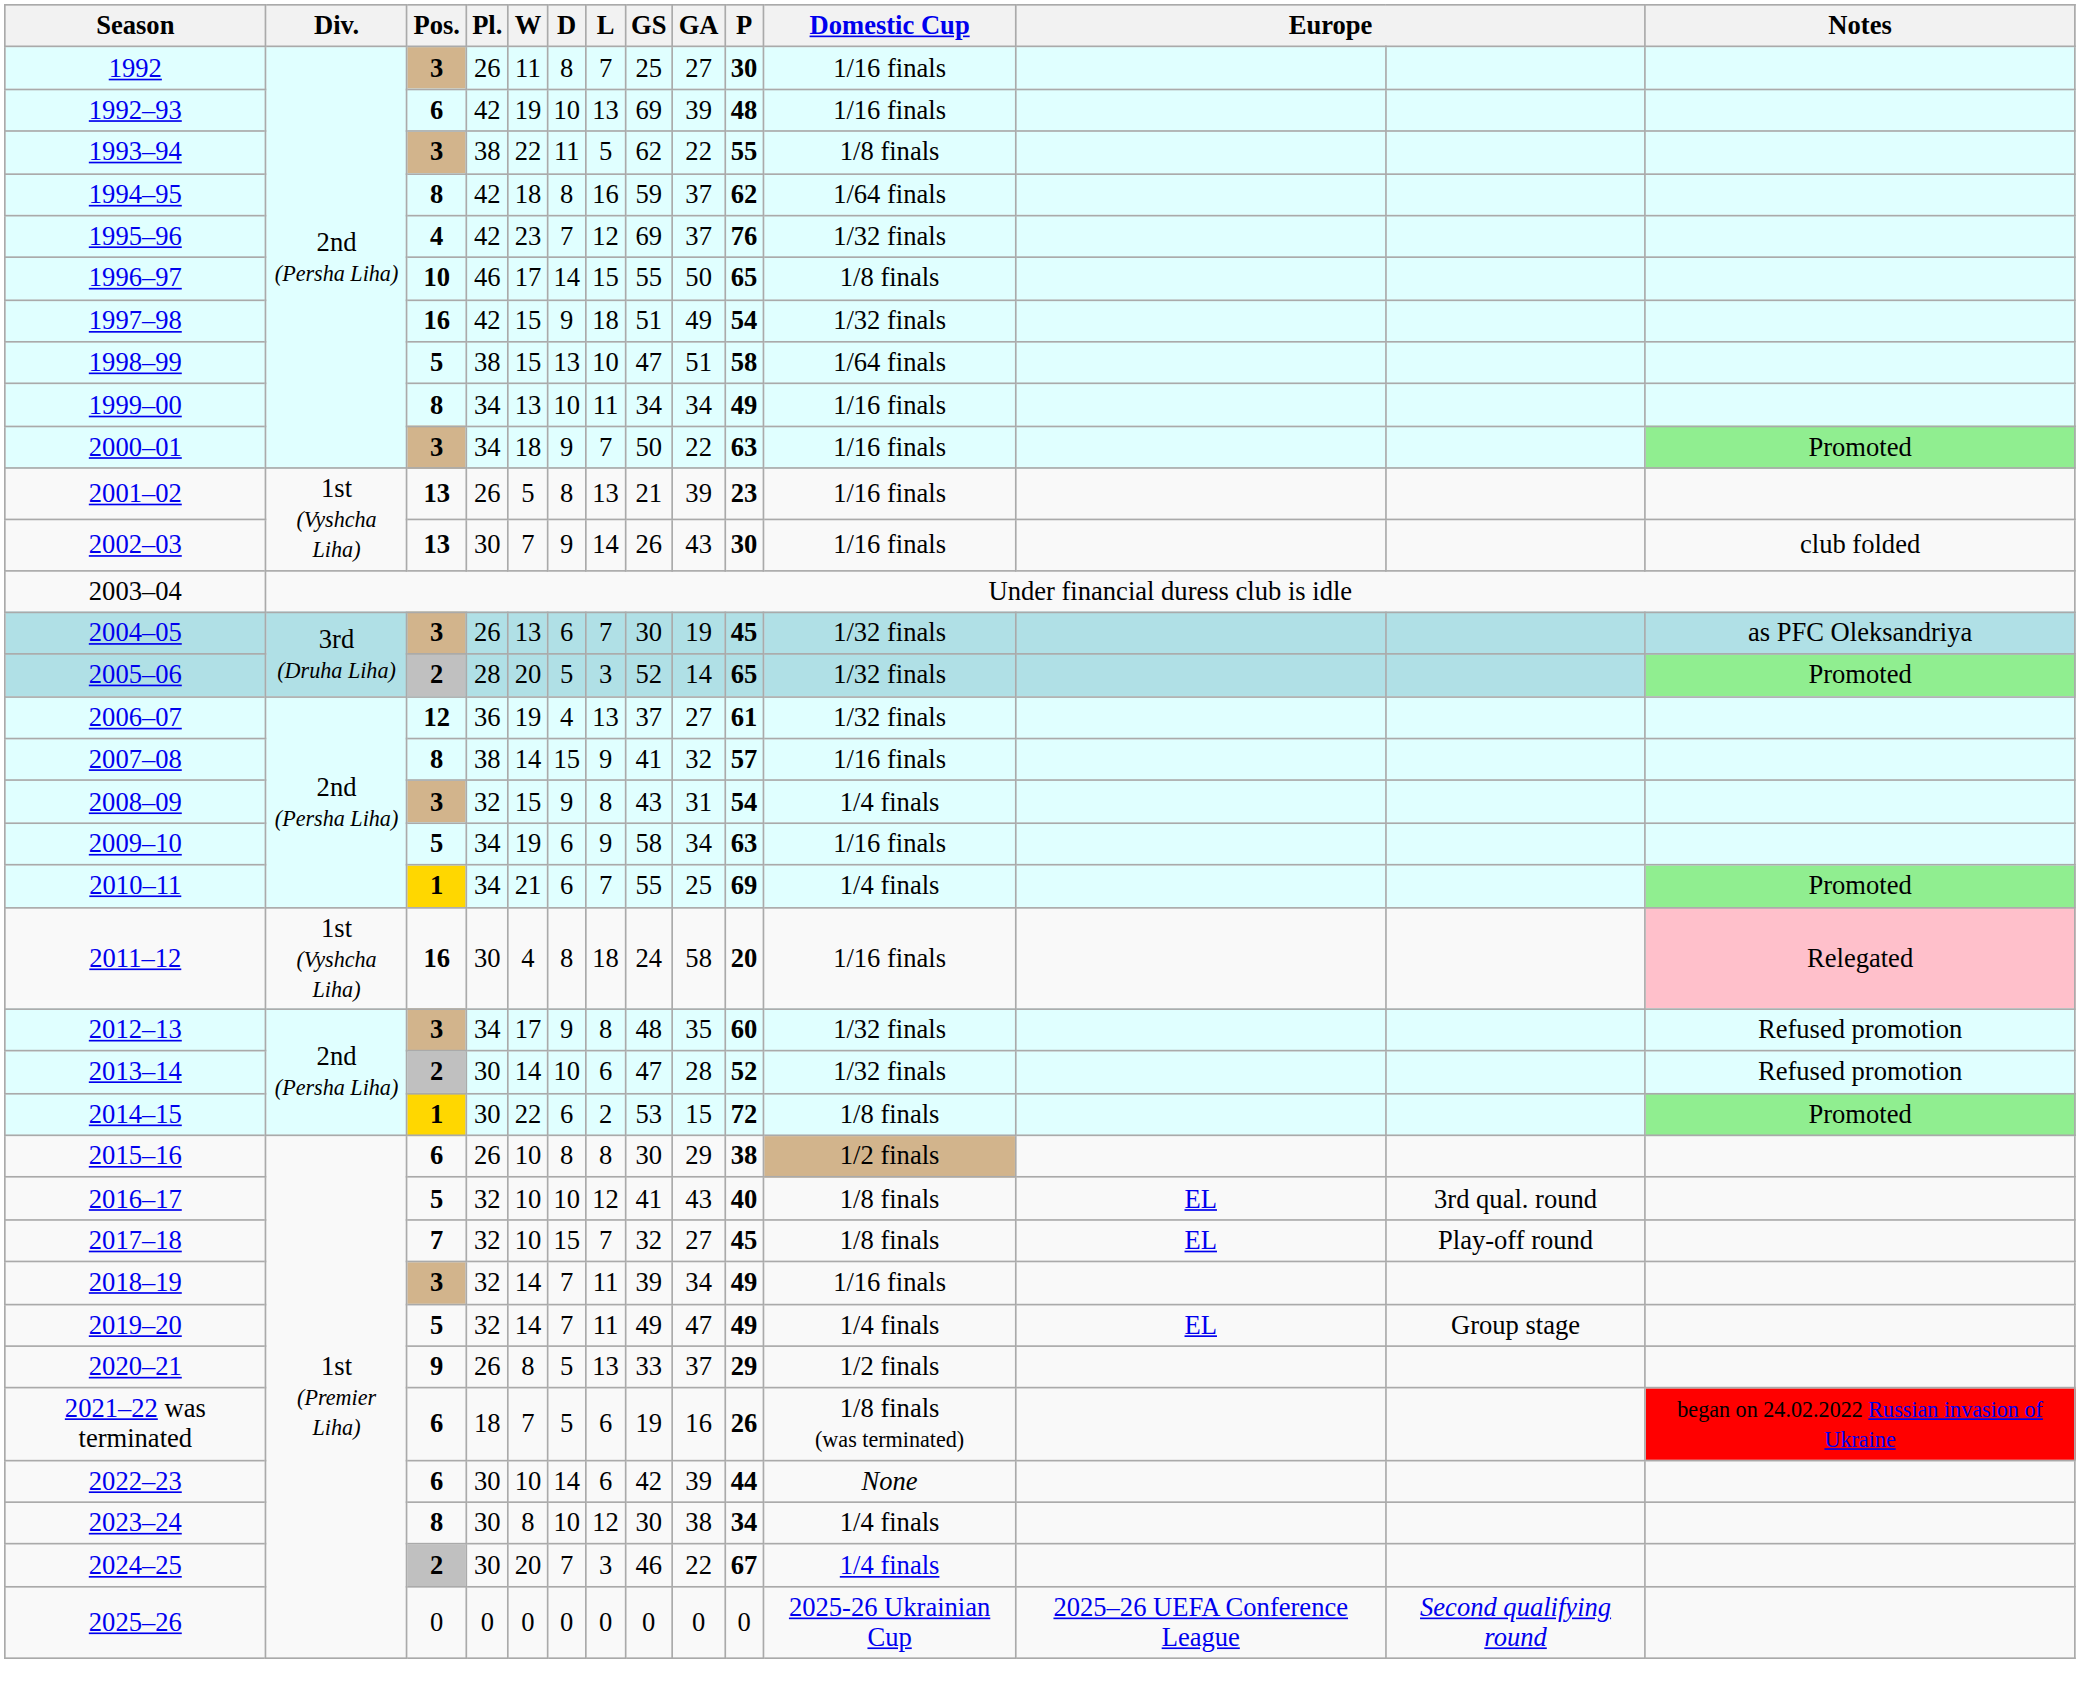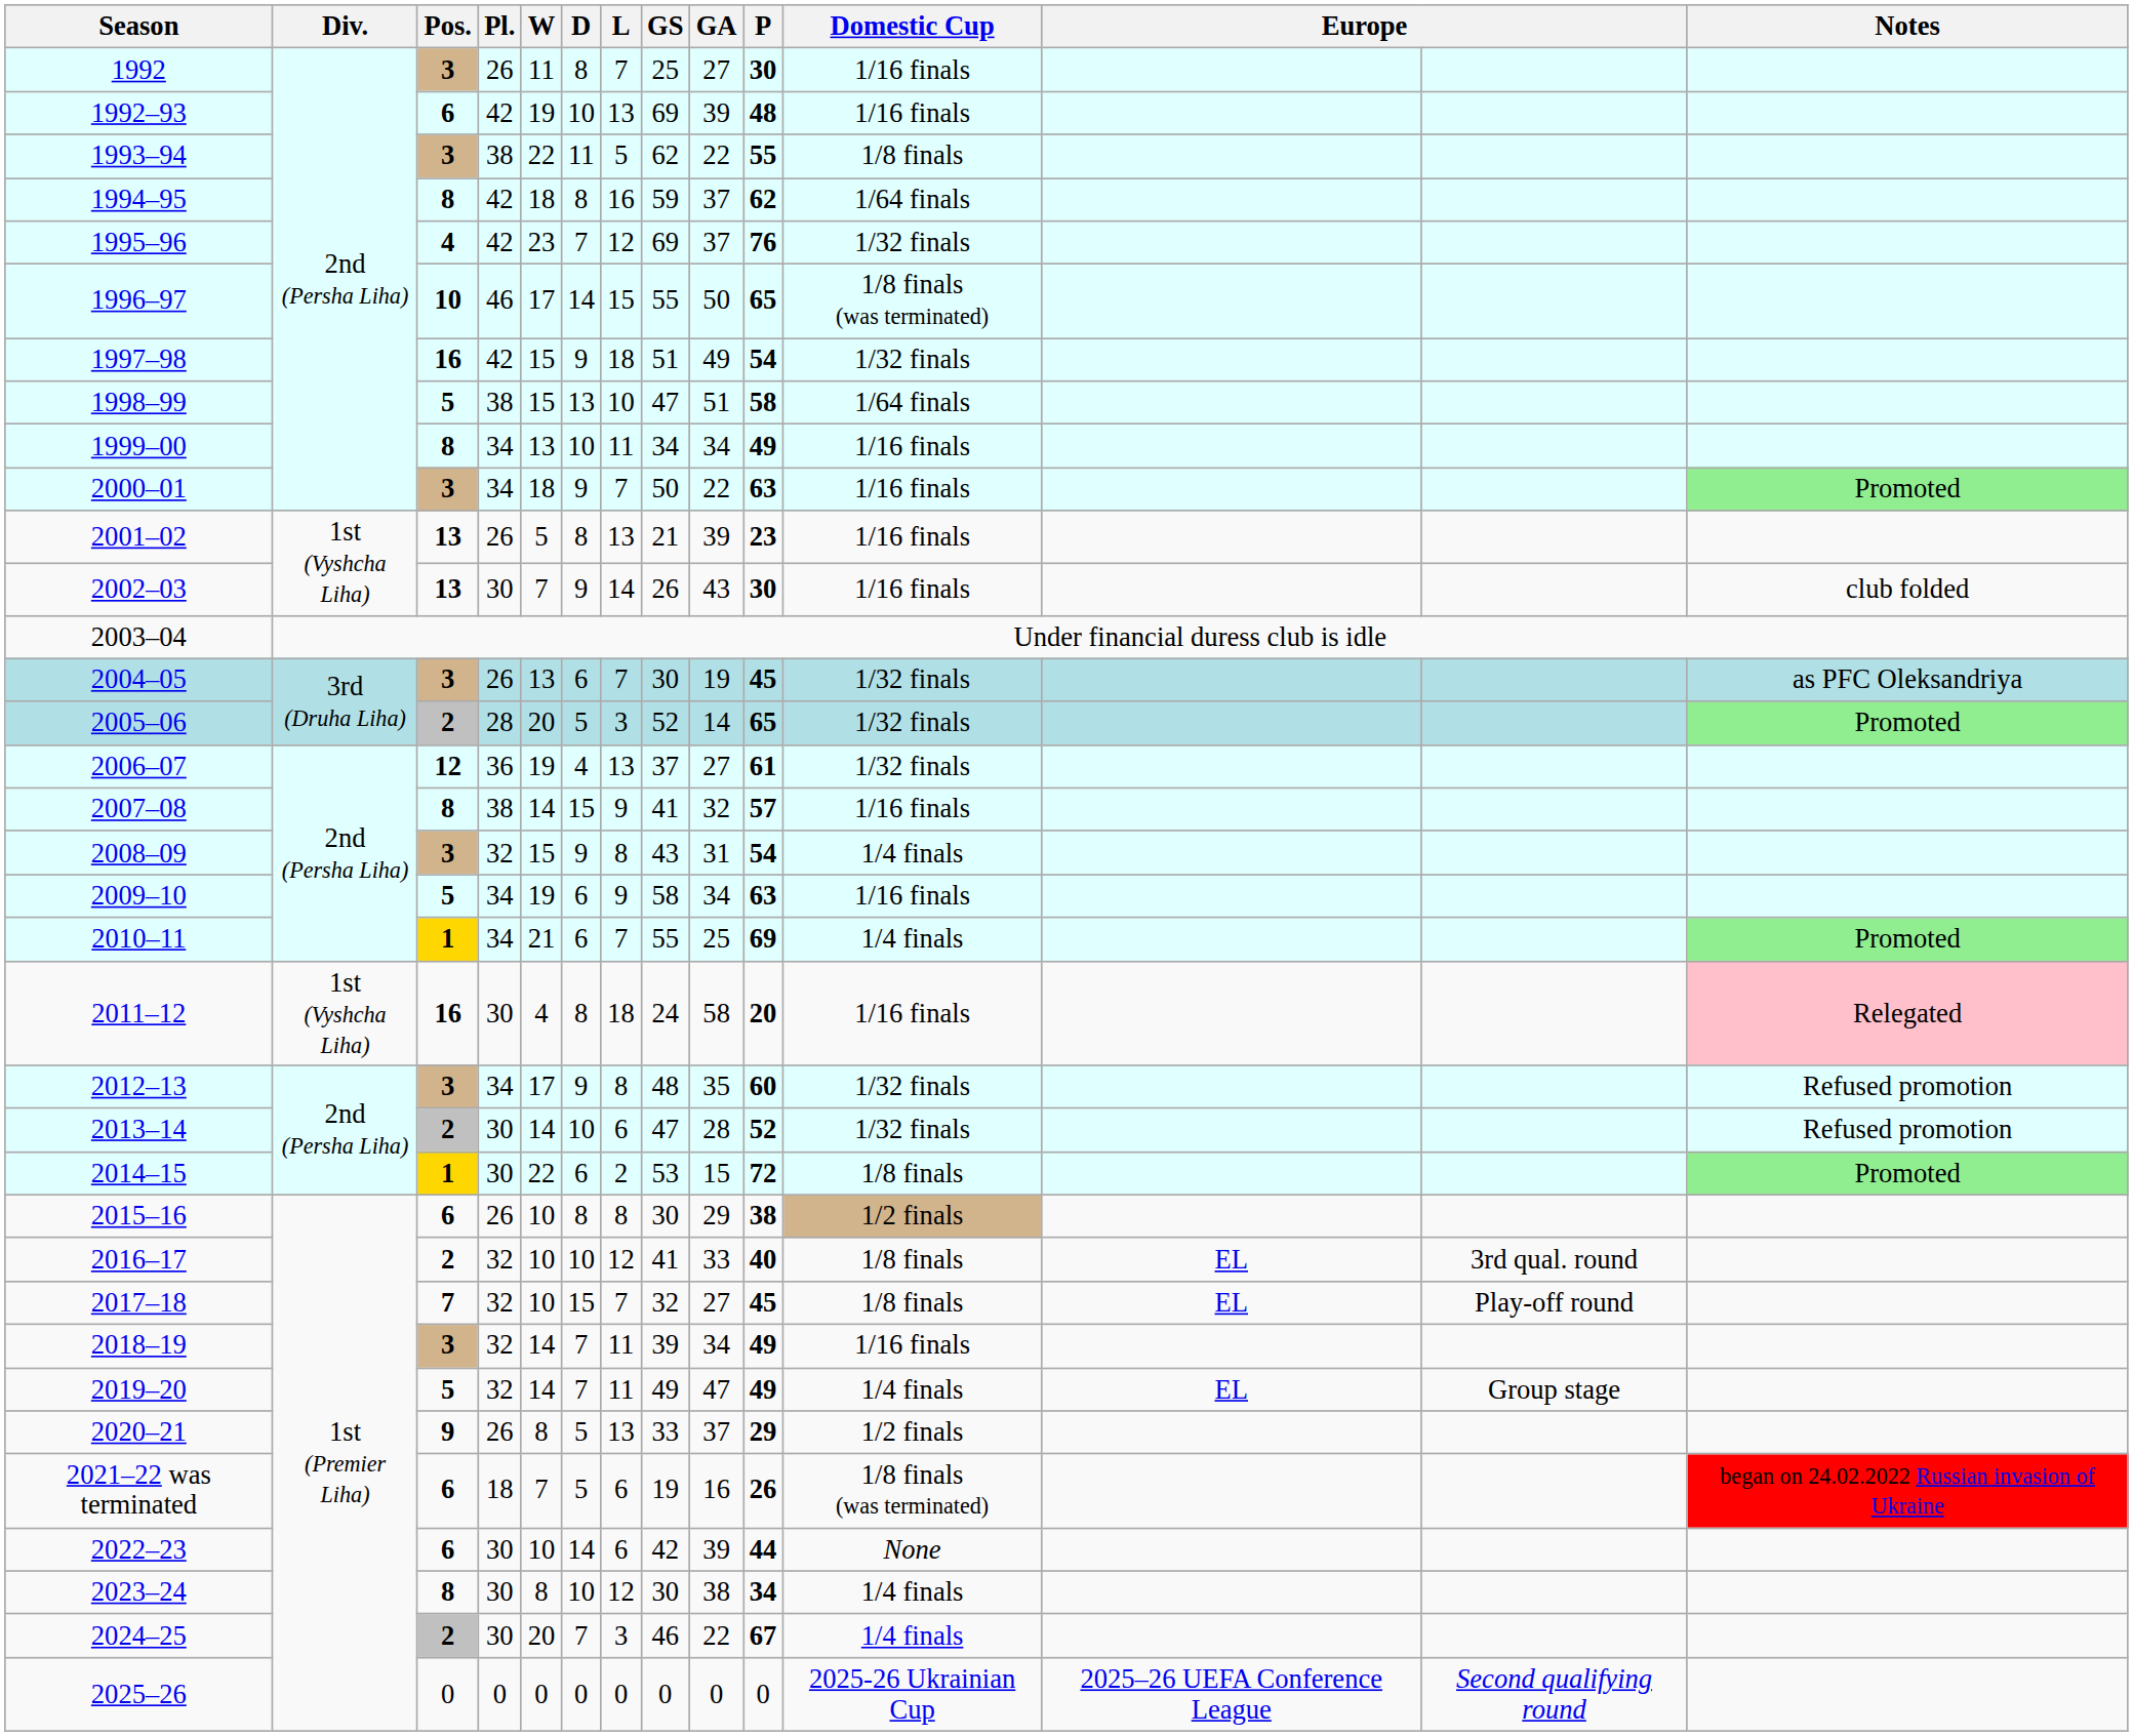1996–97 | Domestic Cup: 1/8 finals -> 1/8 finals (was terminated)
2016–17 | Pos.: 5 -> 2
2016–17 | GA: 43 -> 33
